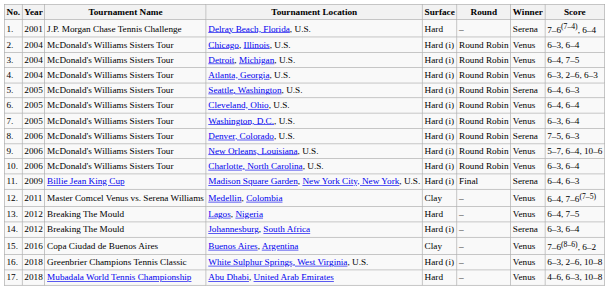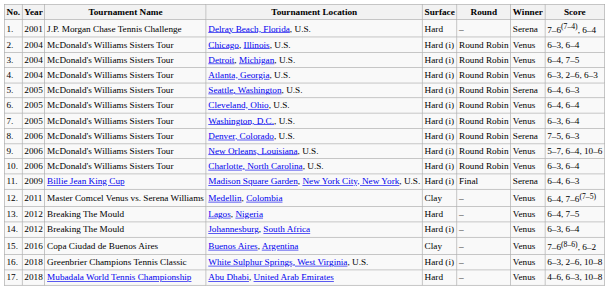Johannesburg, South Africa | Winner: Serena -> Venus
